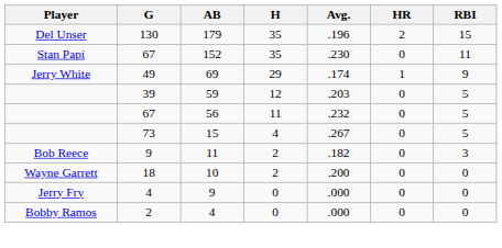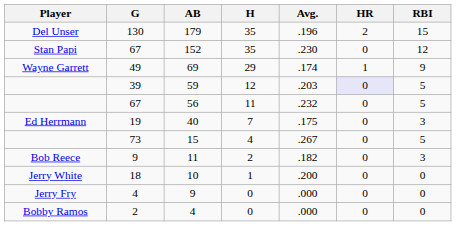152 | RBI: 11 -> 12
69 | Player: Jerry White -> Wayne Garrett
59 | HR: no background -> lavender background
+ row: Ed Herrmann | 19 | 40 | 7 | .175 | 0 | 3
10 | Player: Wayne Garrett -> Jerry White
10 | H: 2 -> 1
